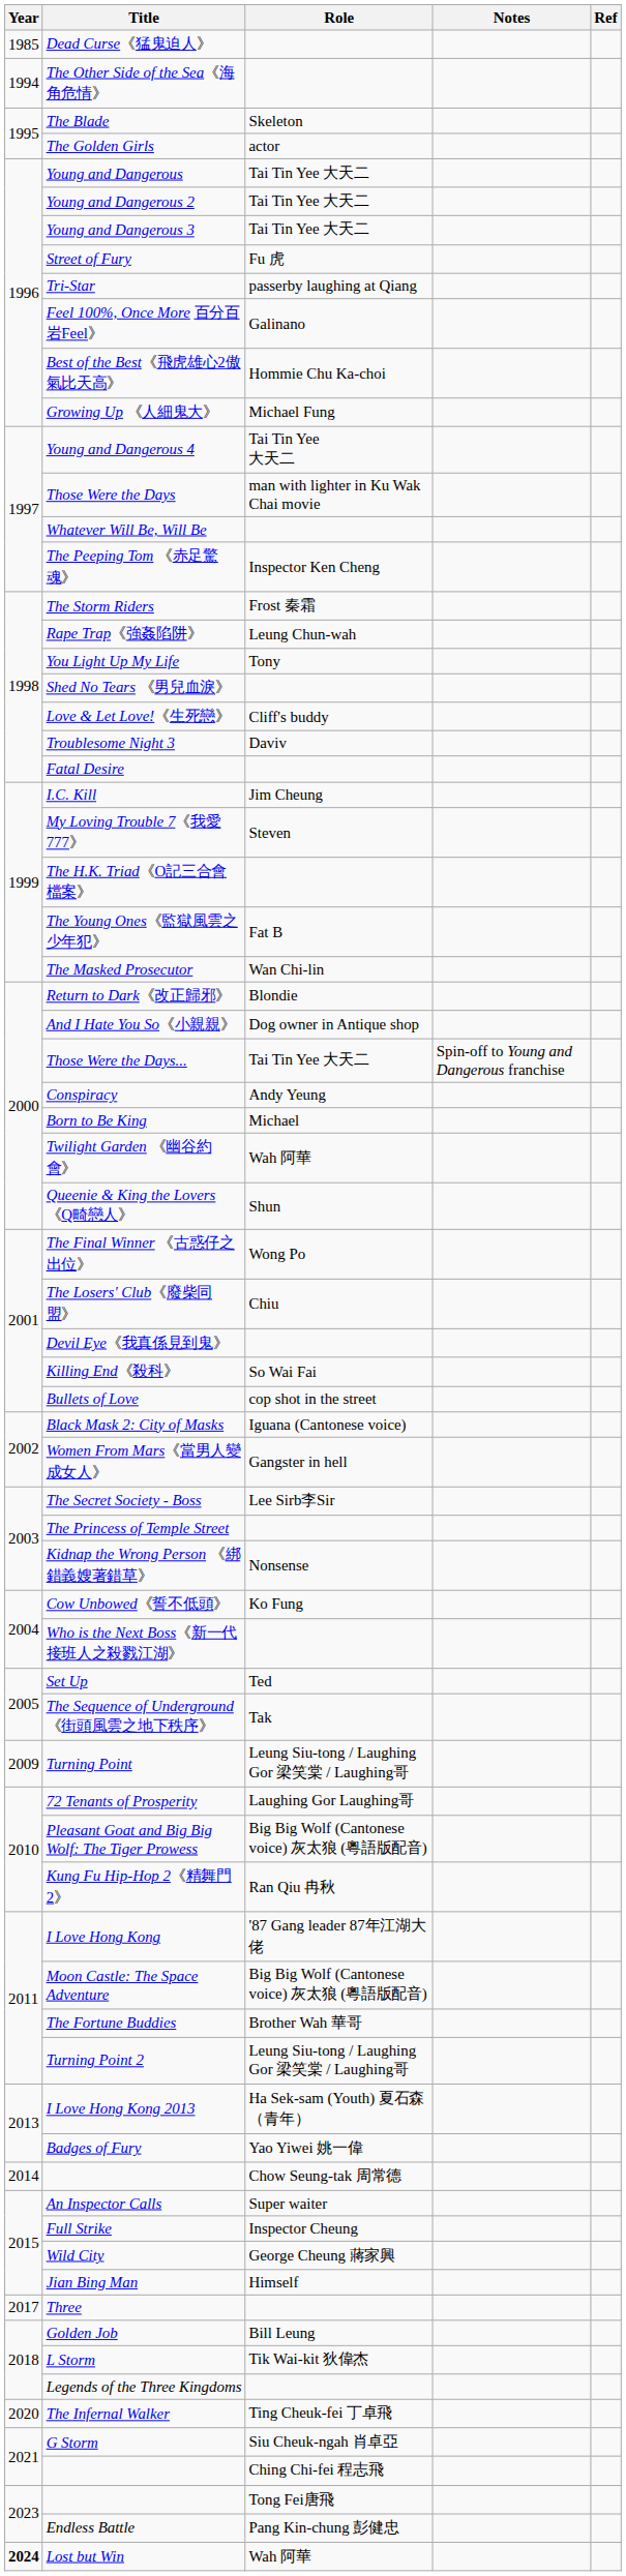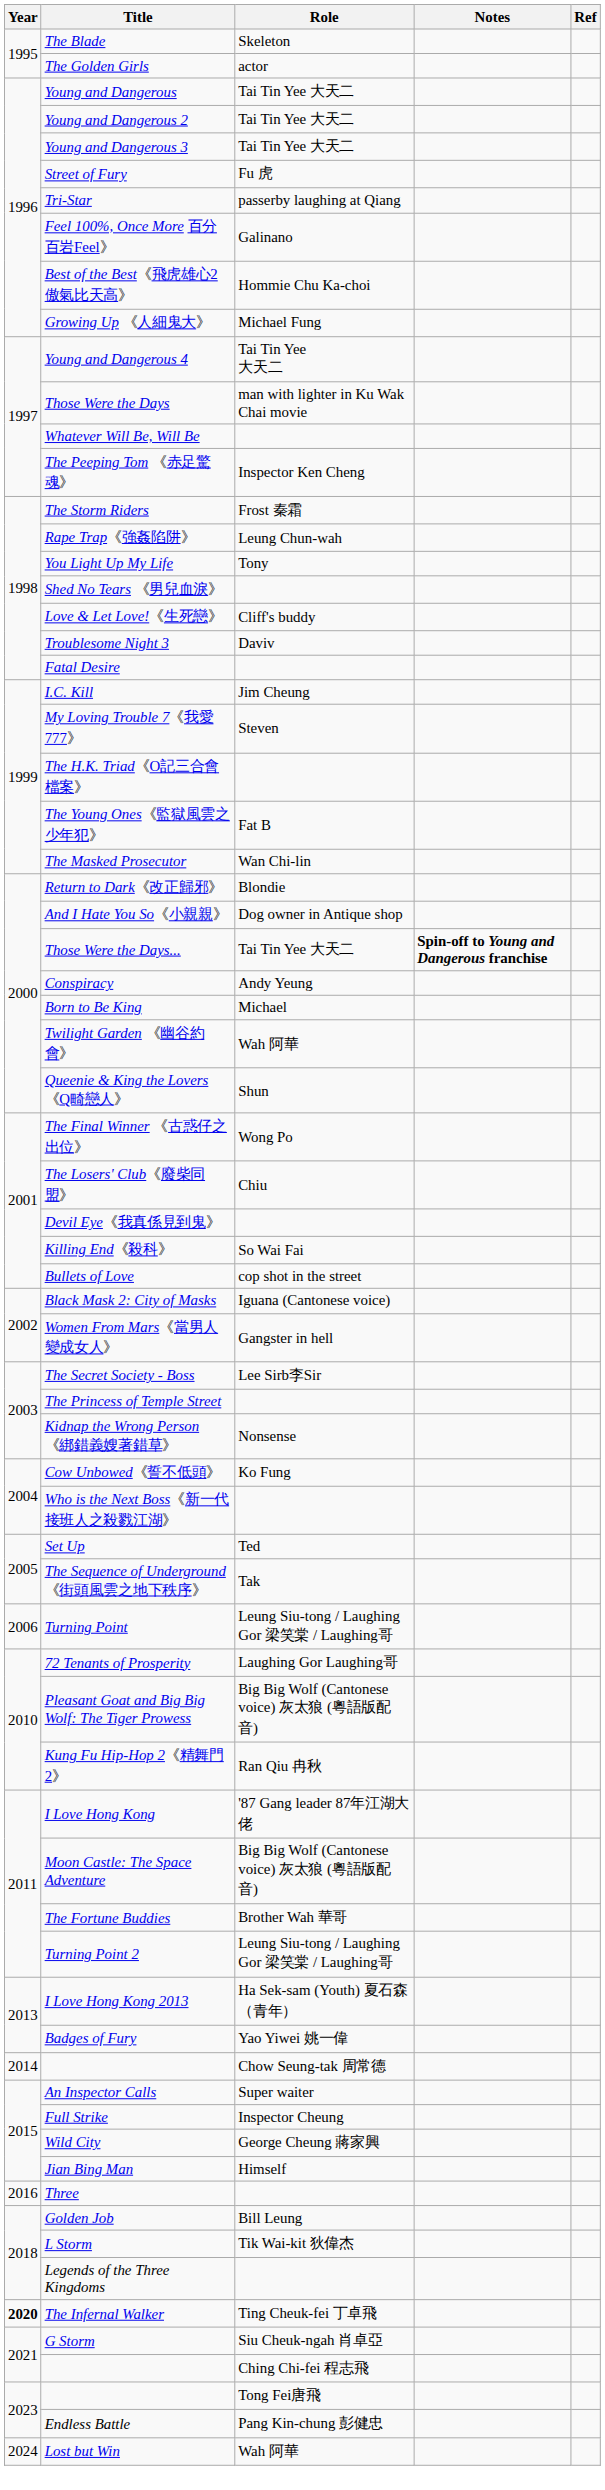- row: 1985 | Dead Curse《猛鬼迫人》
- row: 1994 | The Other Side of the Sea《海角危情》
Those Were the Days... | Notes: normal -> bold
Turning Point | Year: 2009 -> 2006
Three | Year: 2017 -> 2016
The Infernal Walker | Year: normal -> bold
Lost but Win | Year: bold -> normal
